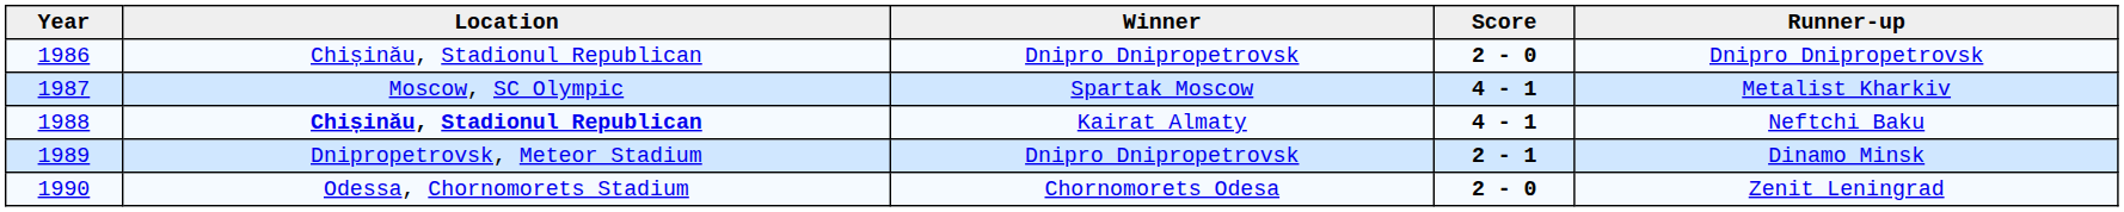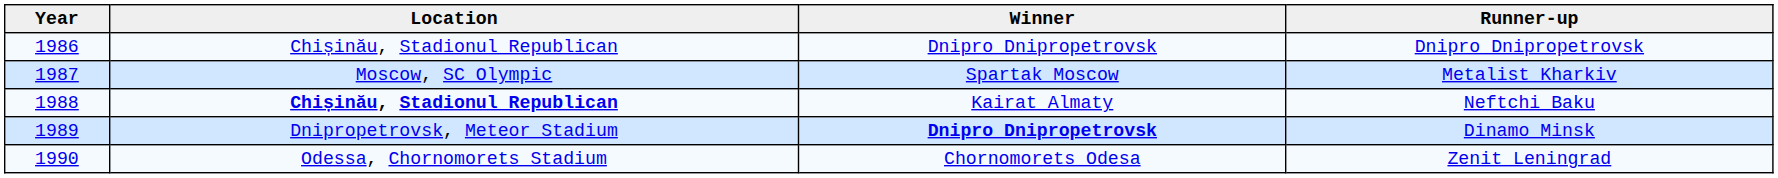- column: Score | 2 - 0 | 4 - 1 | 4 - 1 | 2 - 1 | 2 - 0
1989 | Winner: normal -> bold
